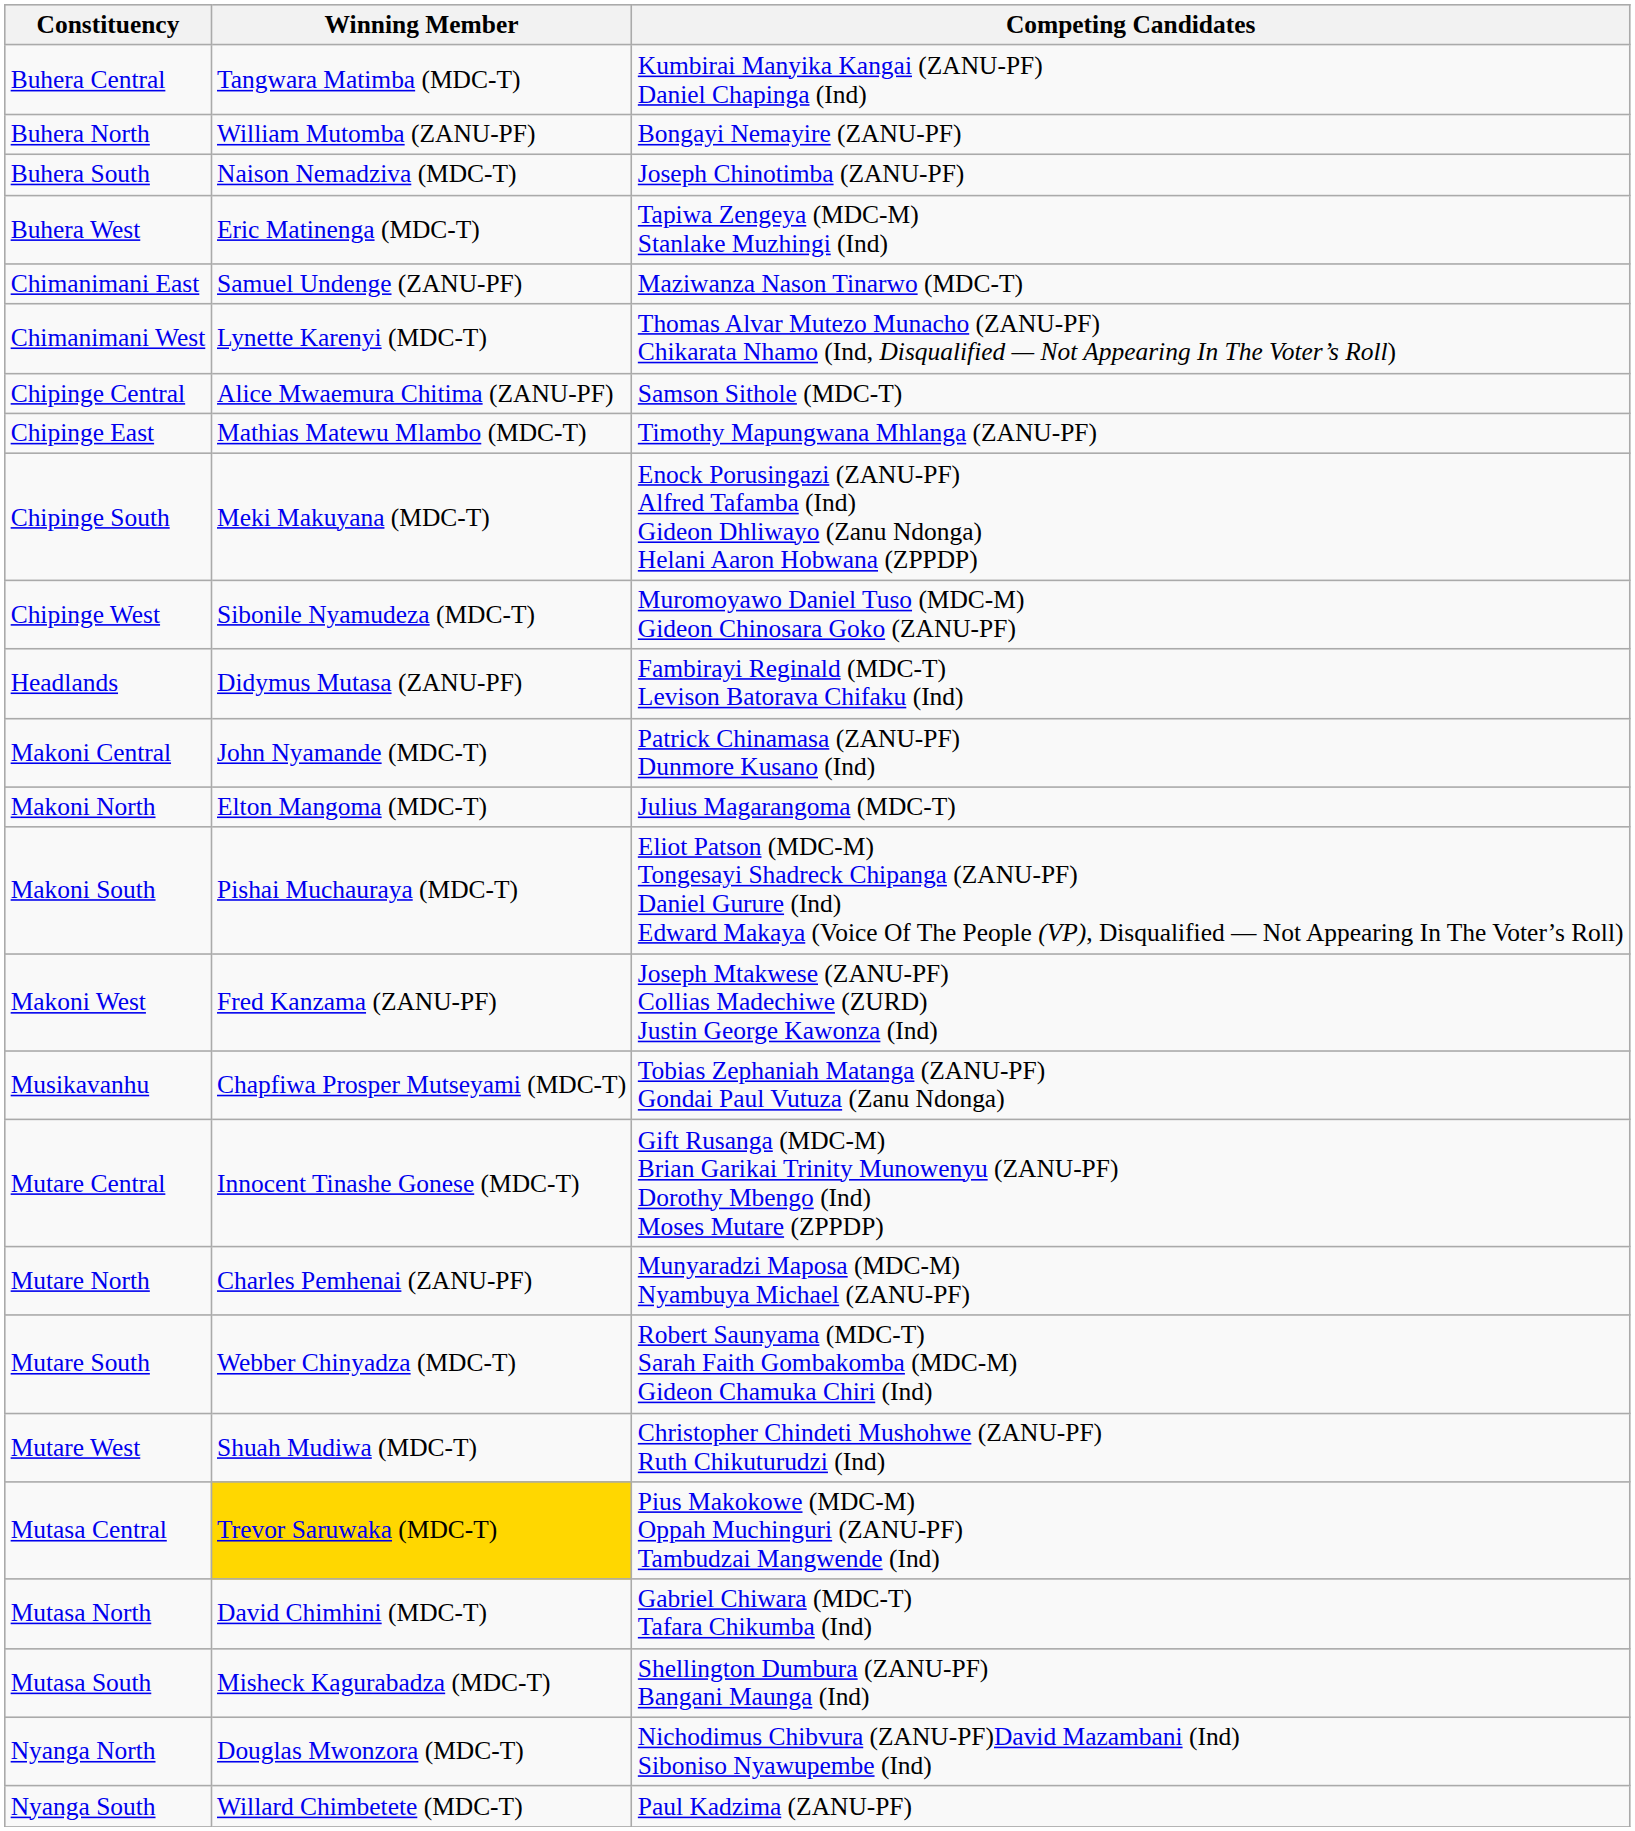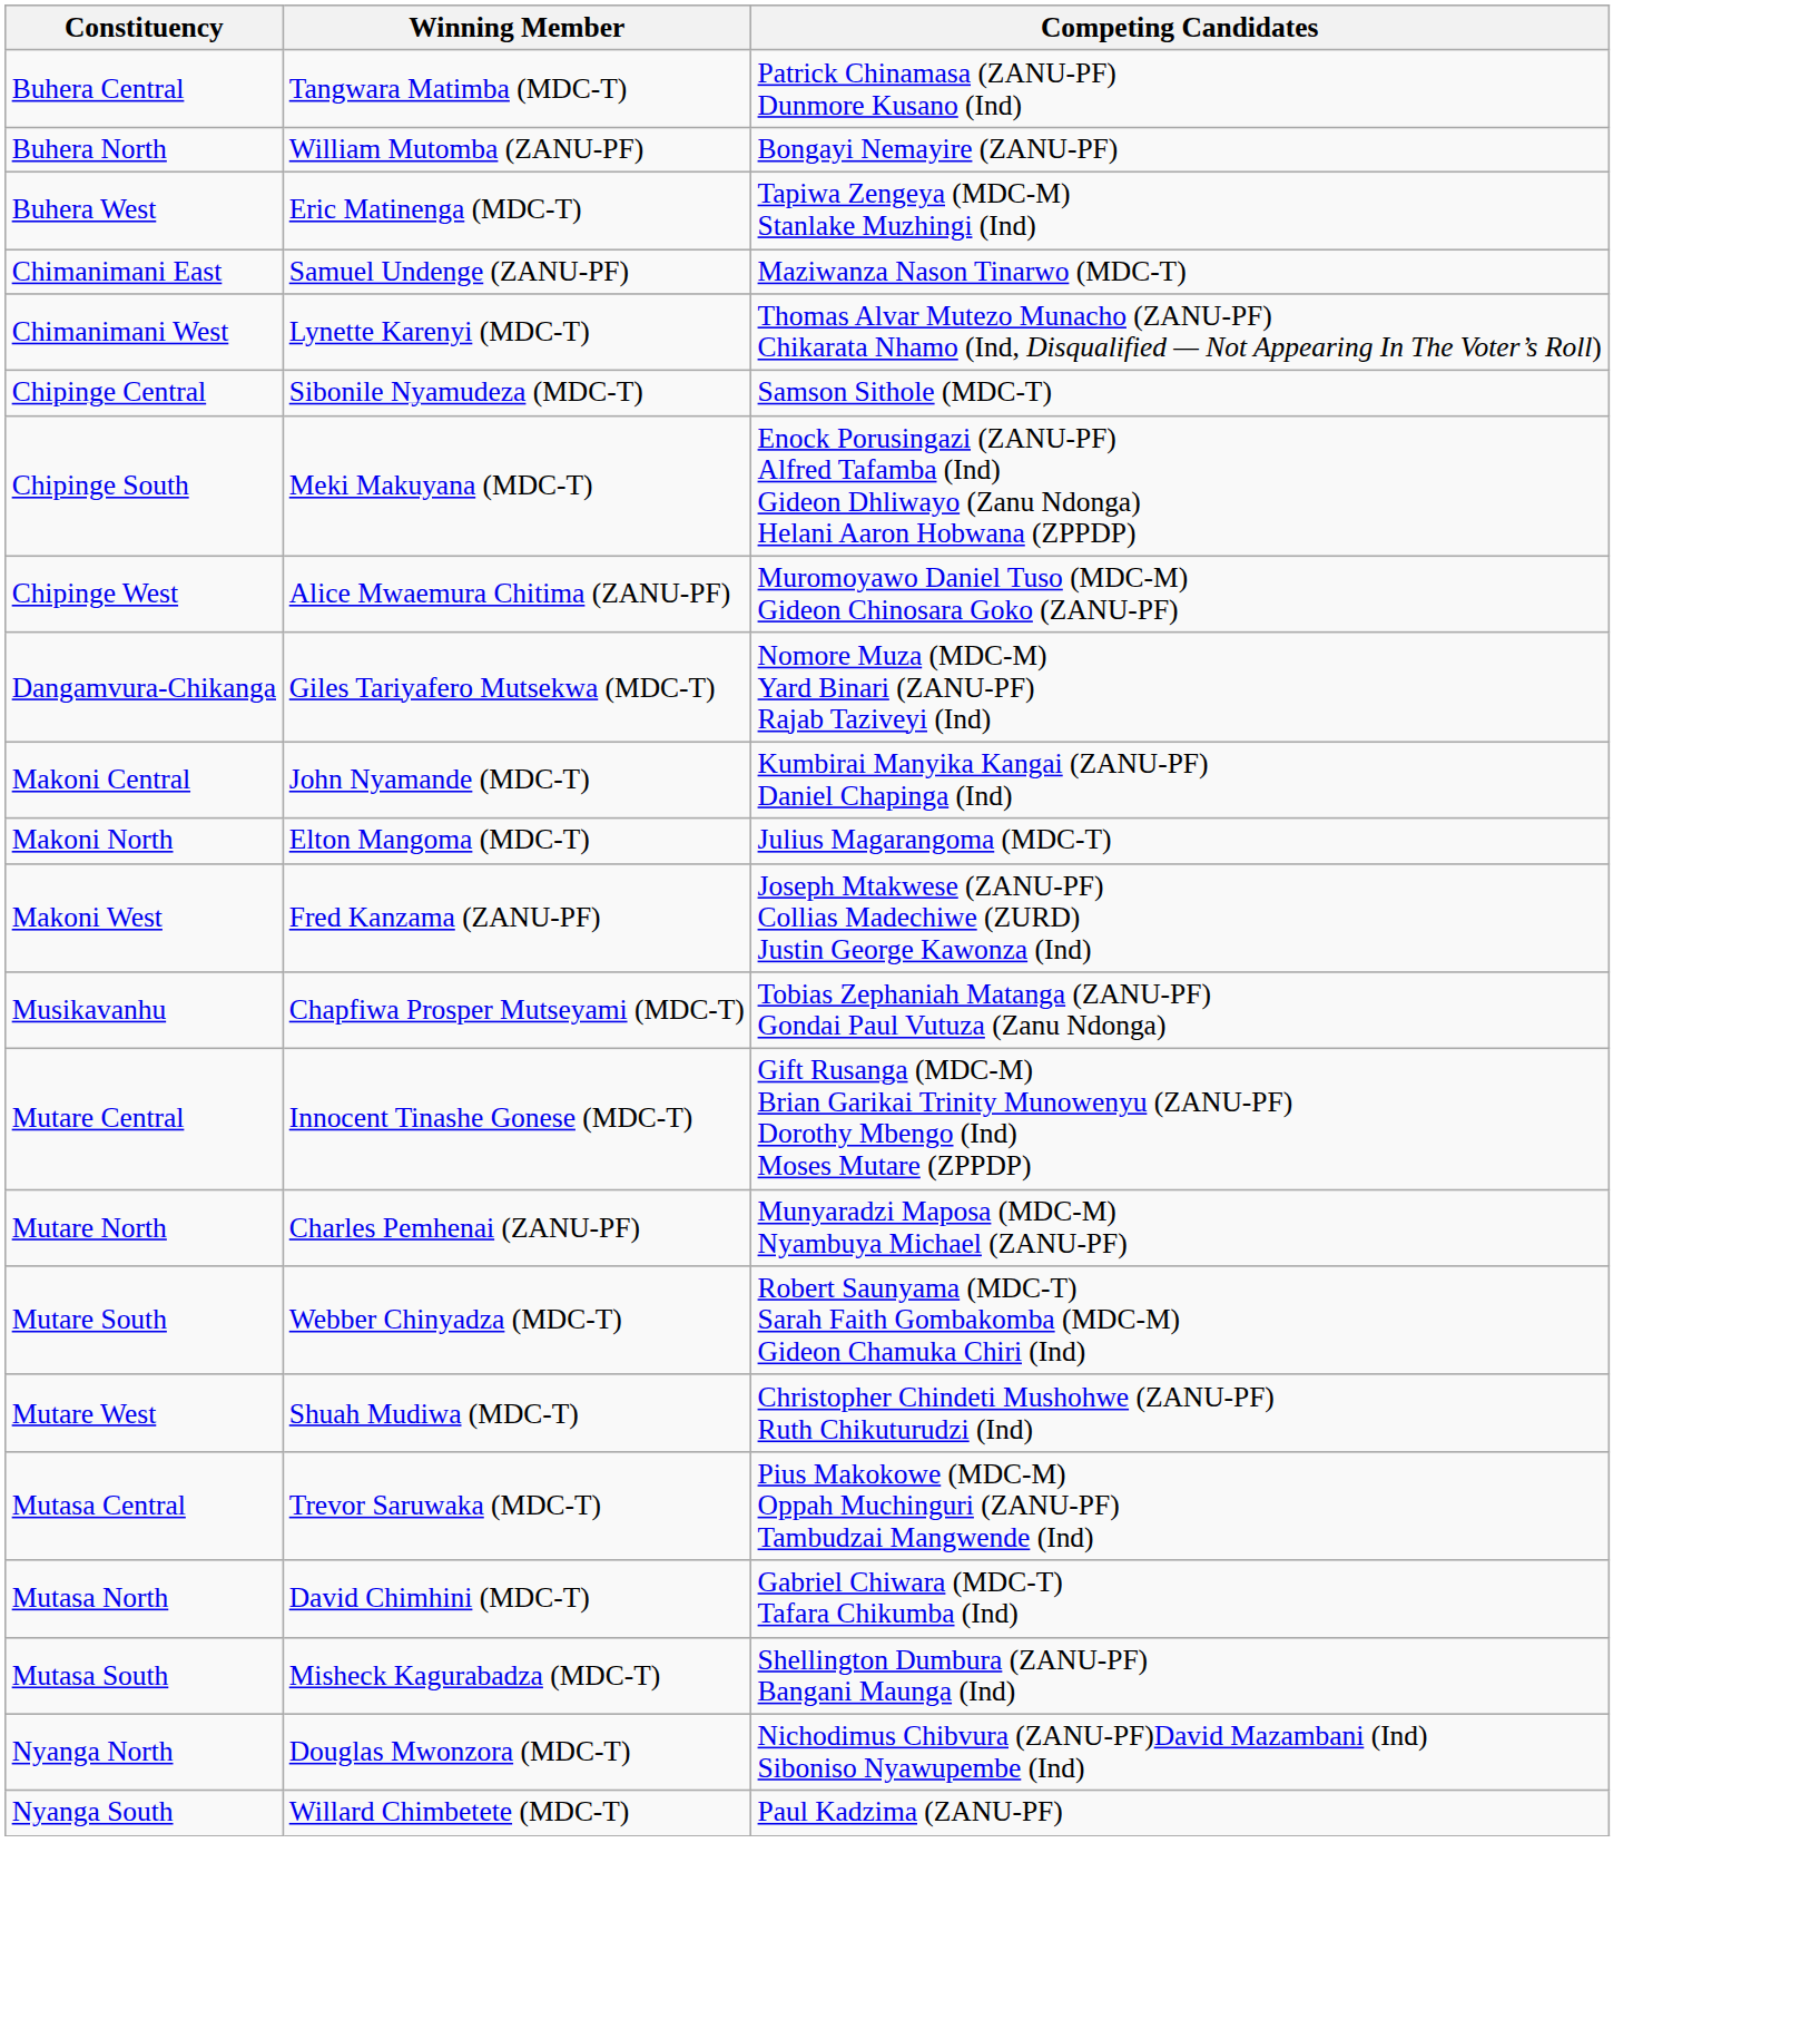Buhera Central | Competing Candidates: Kumbirai Manyika Kangai (ZANU-PF) Daniel Chapinga (Ind) -> Patrick Chinamasa (ZANU-PF) Dunmore Kusano (Ind)
- row: Buhera South | Naison Nemadziva (MDC-T) | Joseph Chinotimba (ZANU-PF)
Chipinge Central | Winning Member: Alice Mwaemura Chitima (ZANU-PF) -> Sibonile Nyamudeza (MDC-T)
- row: Chipinge East | Mathias Matewu Mlambo (MDC-T) | Timothy Mapungwana Mhlanga (ZANU-PF)
Chipinge West | Winning Member: Sibonile Nyamudeza (MDC-T) -> Alice Mwaemura Chitima (ZANU-PF)
+ row: Dangamvura-Chikanga | Giles Tariyafero Mutsekwa (MDC-T) | Nomore Muza (MDC-M) Yard Binari (ZANU-PF) Rajab Taziveyi (Ind)
- row: Headlands | Didymus Mutasa (ZANU-PF) | Fambirayi Reginald (MDC-T) Levison Batorava Chifaku (Ind)
Makoni Central | Competing Candidates: Patrick Chinamasa (ZANU-PF) Dunmore Kusano (Ind) -> Kumbirai Manyika Kangai (ZANU-PF) Daniel Chapinga (Ind)
- row: Makoni South | Pishai Muchauraya (MDC-T) | Eliot Patson (MDC-M) Tongesayi Shadreck Chipanga (ZANU-PF) Daniel Gurure (Ind) Edward Makaya (Voice Of The People (VP), Disqualified — Not Appearing In The Voter’s Roll)
Mutasa Central | Winning Member: gold background -> no background
